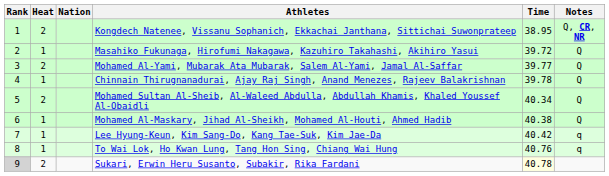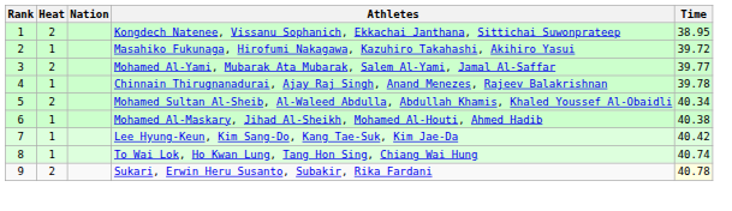- column: Notes | Q, CR, NR | Q | Q | Q | Q | Q | q | q
To Wai Lok, Ho Kwan Lung, Tang Hon Sing, Chiang Wai Hung | Time: 40.76 -> 40.74
Sukari, Erwin Heru Susanto, Subakir, Rika Fardani | Rank: lightgrey background -> no background
